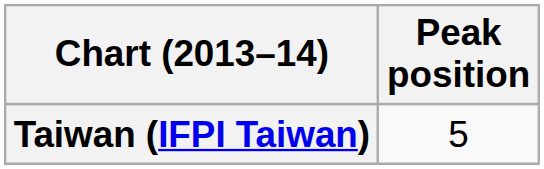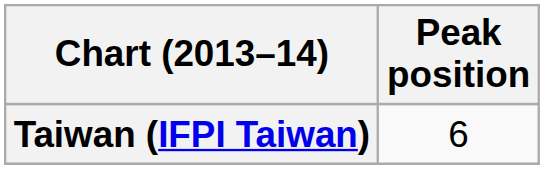Taiwan (IFPI Taiwan) | Peak position: 5 -> 6
